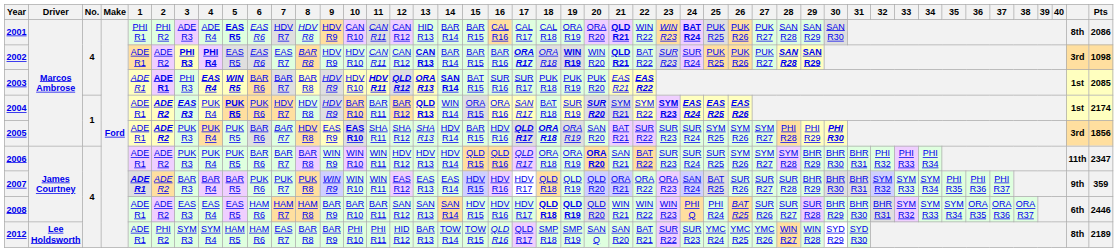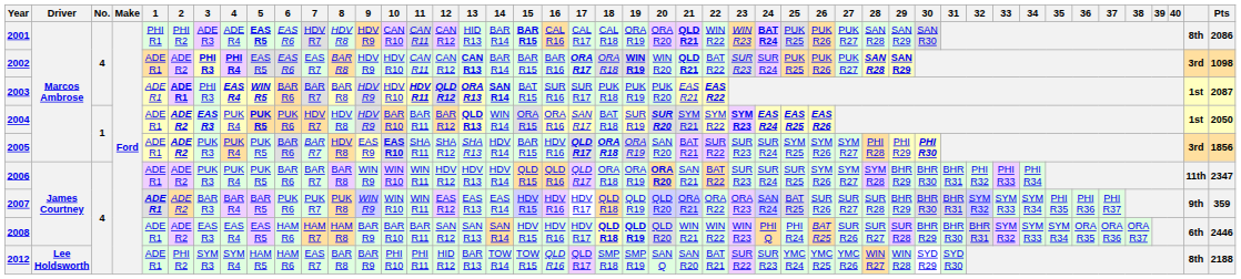2001 | 15: normal -> bold
2003 | Pts: 2085 -> 2087
2004 | Pts: 2174 -> 2050
2012 | Pts: 2189 -> 2188
